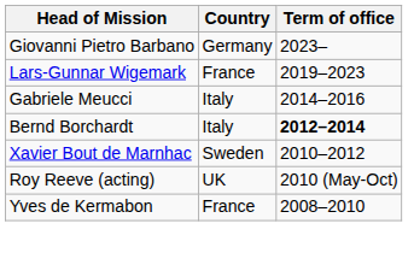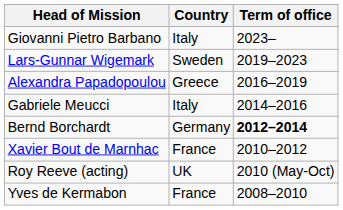Giovanni Pietro Barbano | Country: Germany -> Italy
Lars-Gunnar Wigemark | Country: France -> Sweden
+ row: Alexandra Papadopoulou | Greece | 2016–2019
Bernd Borchardt | Country: Italy -> Germany
Xavier Bout de Marnhac | Country: Sweden -> France
